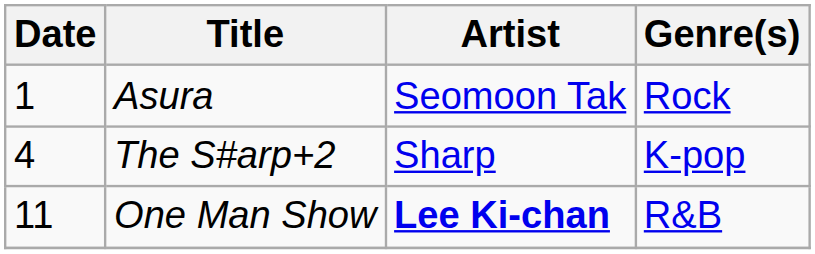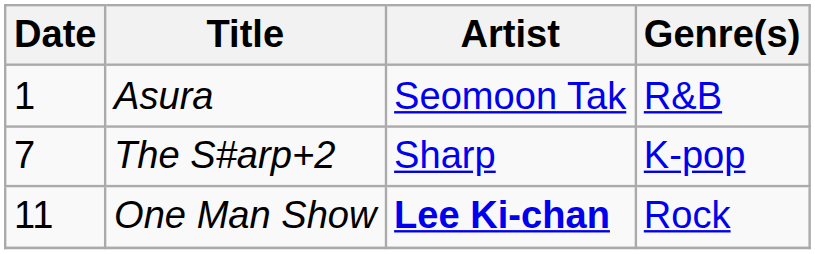Asura | Genre(s): Rock -> R&B
The S#arp+2 | Date: 4 -> 7
One Man Show | Genre(s): R&B -> Rock
